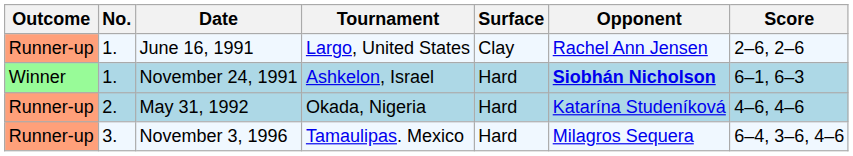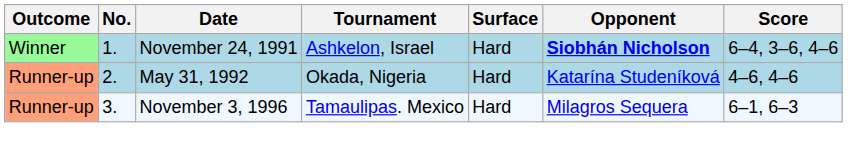- row: Runner-up | 1. | June 16, 1991 | Largo, United States | Clay | Rachel Ann Jensen | 2–6, 2–6
November 24, 1991 | Score: 6–1, 6–3 -> 6–4, 3–6, 4–6
November 3, 1996 | Score: 6–4, 3–6, 4–6 -> 6–1, 6–3
